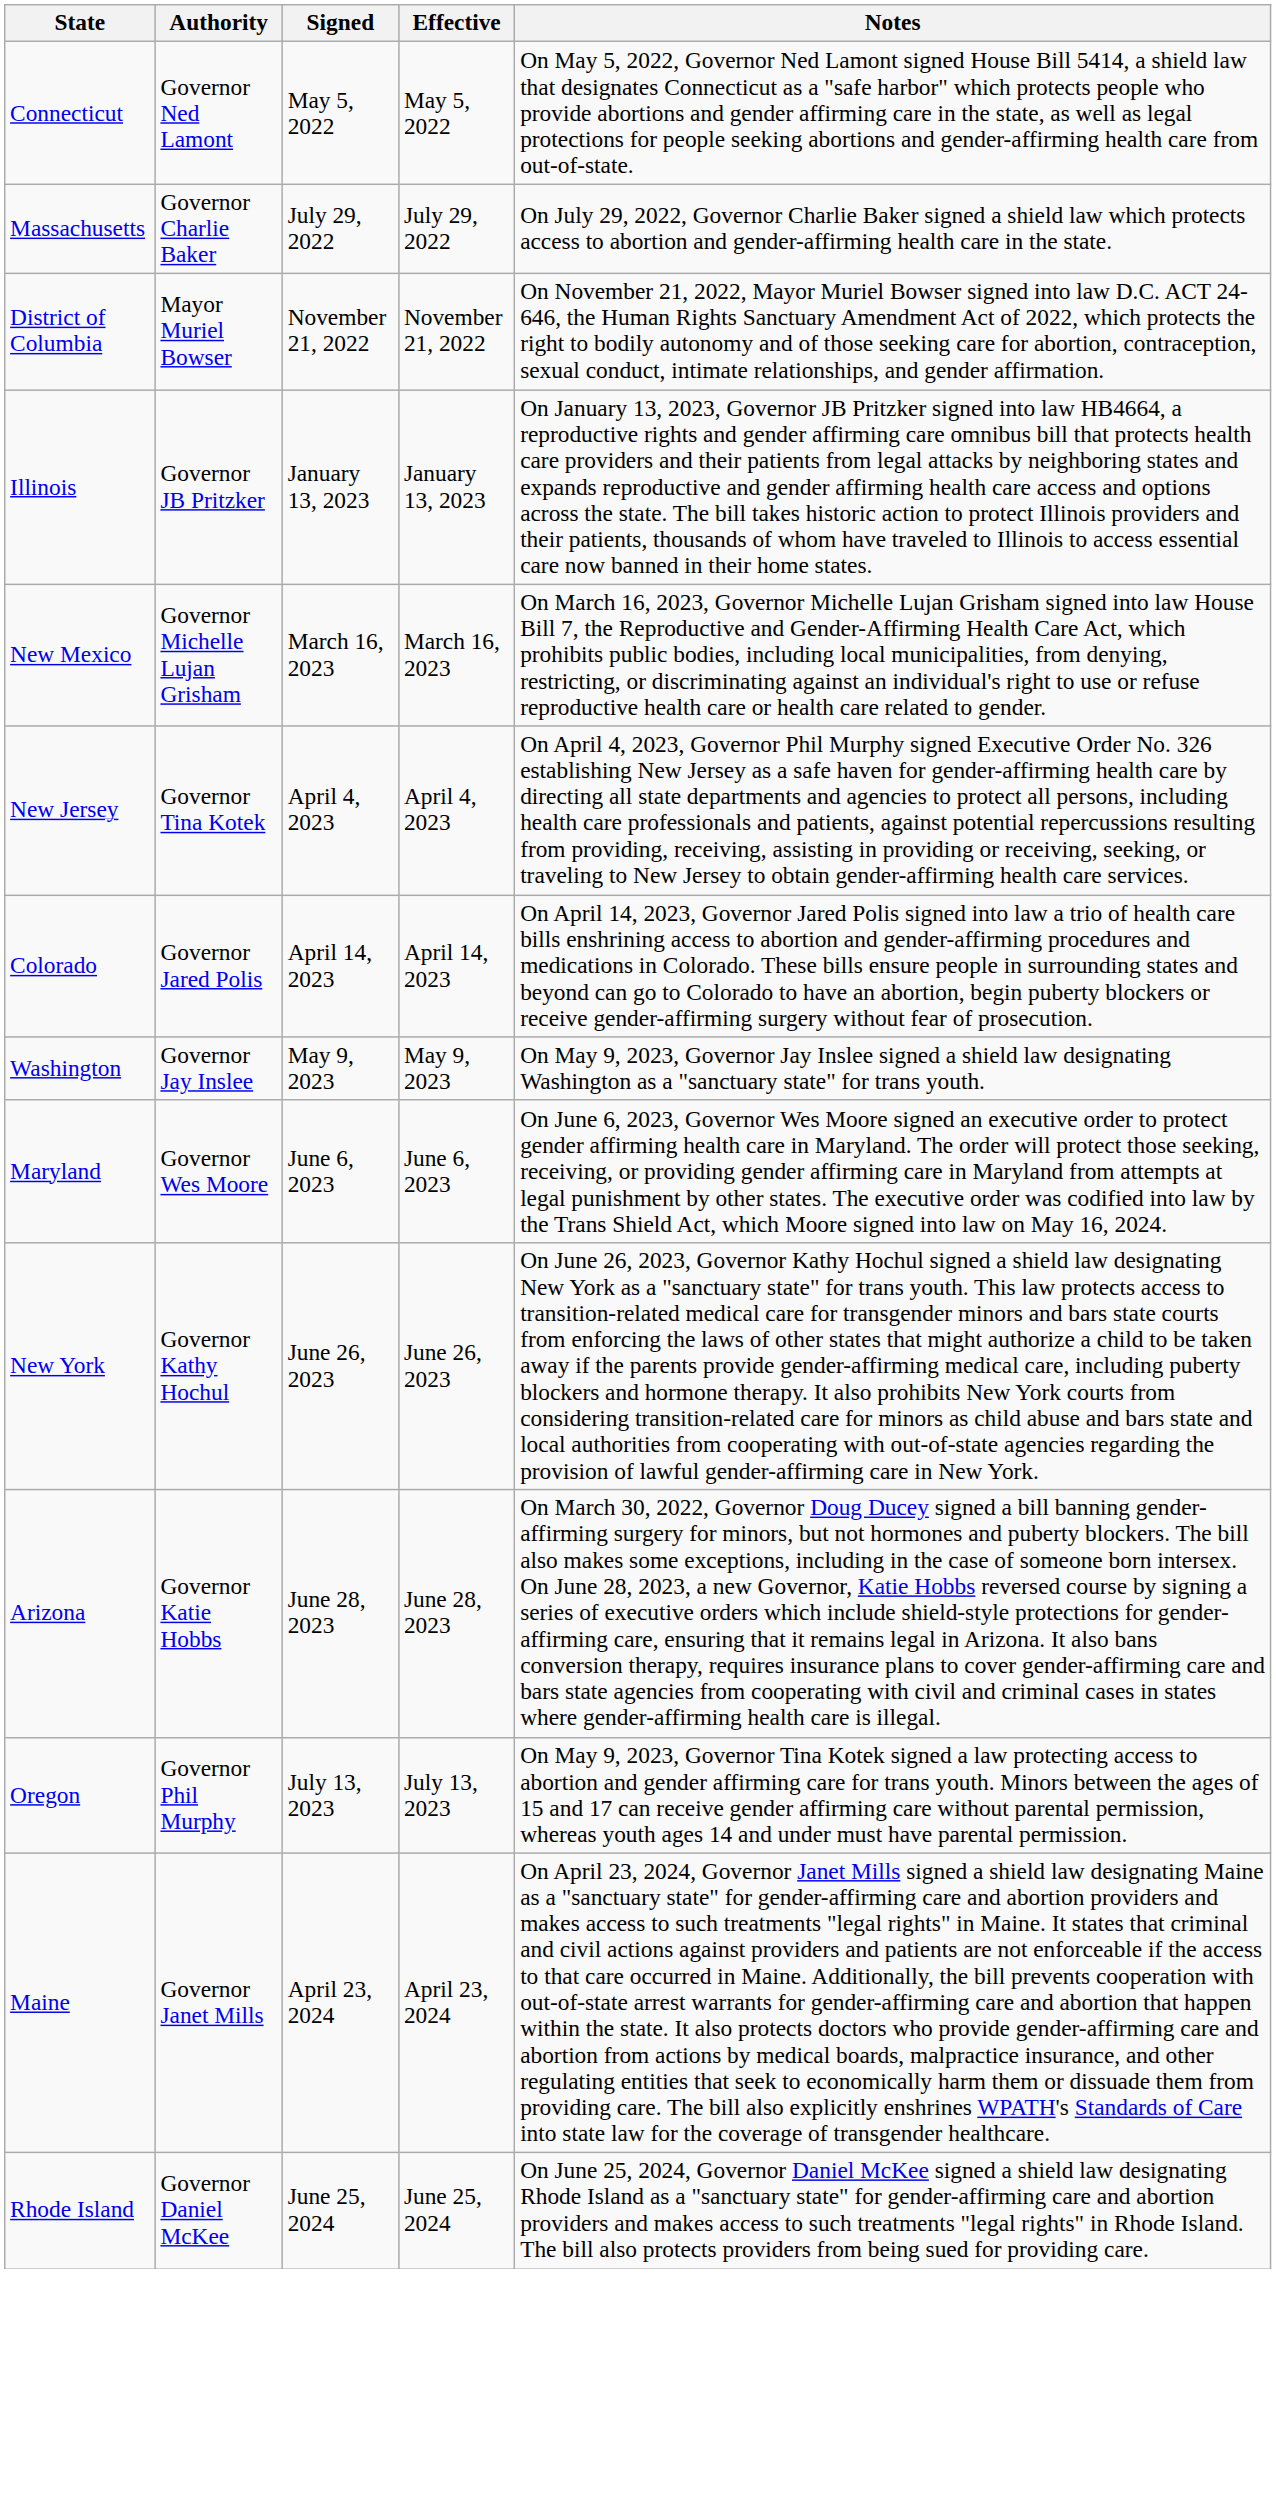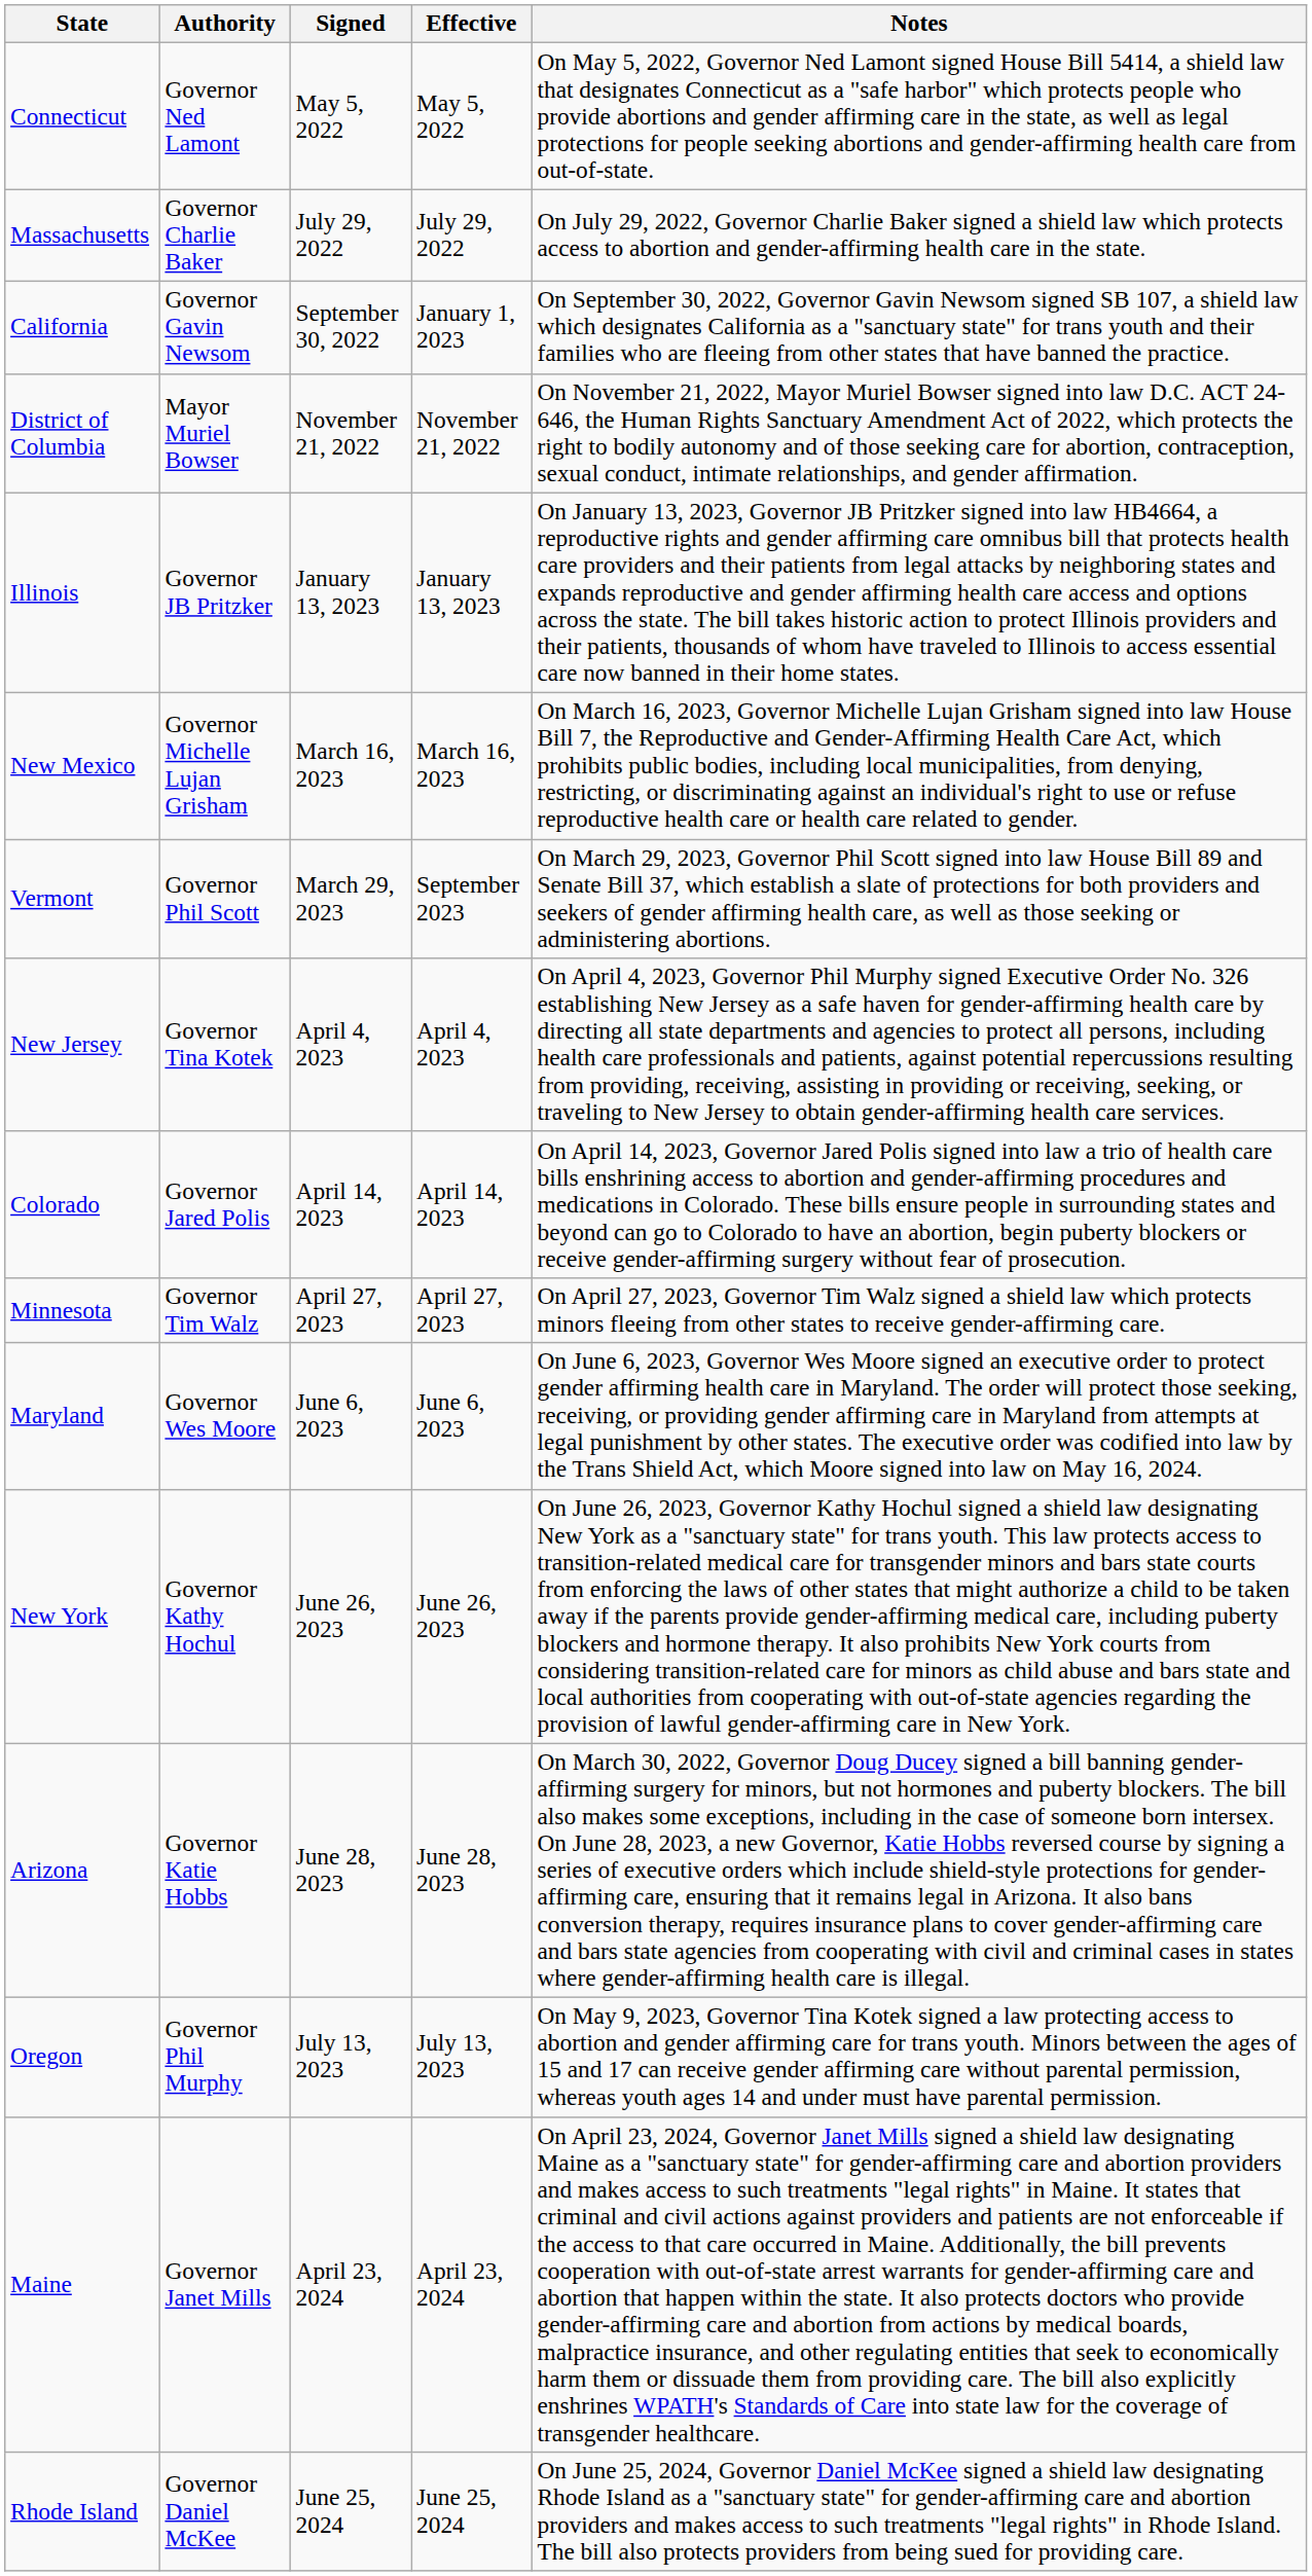+ row: California | Governor Gavin Newsom | September 30, 2022 | January 1, 2023 | On September 30, 2022, Governor Gavin Newsom signed SB 107, a shield law which designates California as a "sanctuary state" for trans youth and their families who are fleeing from other states that have banned the practice.
+ row: Vermont | Governor Phil Scott | March 29, 2023 | September 2023 | On March 29, 2023, Governor Phil Scott signed into law House Bill 89 and Senate Bill 37, which establish a slate of protections for both providers and seekers of gender affirming health care, as well as those seeking or administering abortions.
+ row: Minnesota | Governor Tim Walz | April 27, 2023 | April 27, 2023 | On April 27, 2023, Governor Tim Walz signed a shield law which protects minors fleeing from other states to receive gender-affirming care.
- row: Washington | Governor Jay Inslee | May 9, 2023 | May 9, 2023 | On May 9, 2023, Governor Jay Inslee signed a shield law designating Washington as a "sanctuary state" for trans youth.
